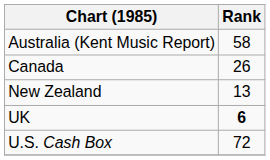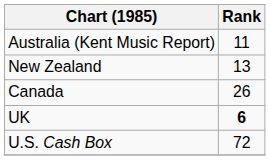Australia (Kent Music Report) | Rank: 58 -> 11
rows swapped: Canada <-> New Zealand
